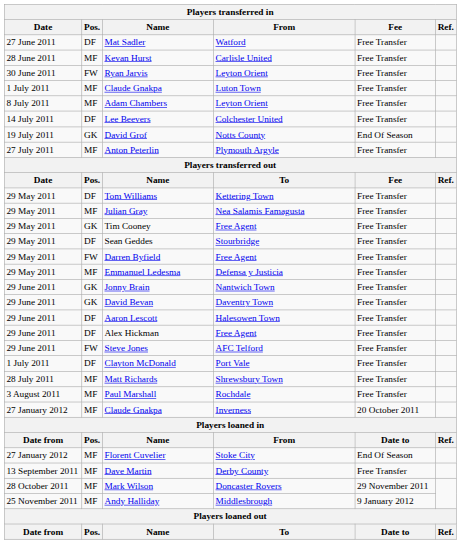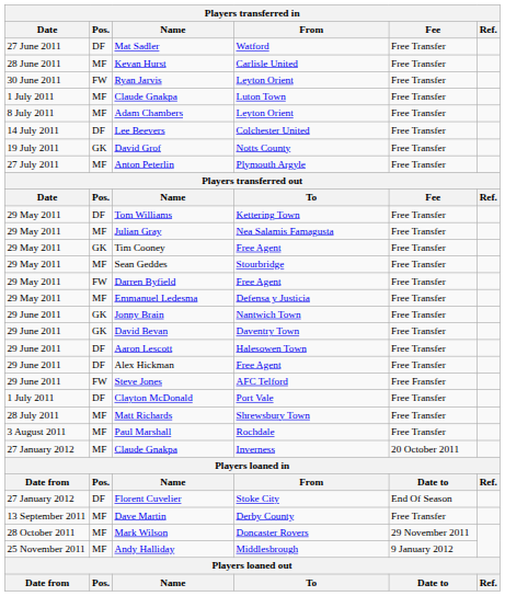David Grof | Fee: End Of Season -> Free Transfer
Sean Geddes | Pos.: DF -> MF
Florent Cuvelier | Pos.: MF -> DF
